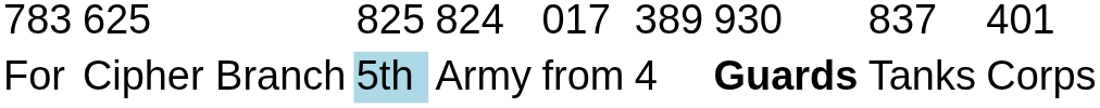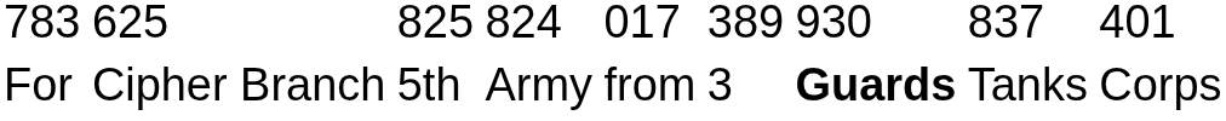For | column 3: lightblue background -> no background
For | column 6: 4 -> 3
